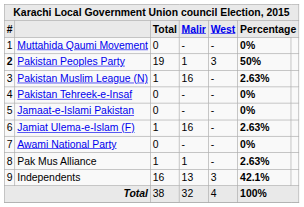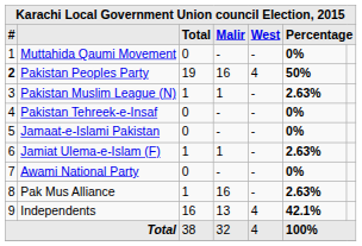Pakistan Peoples Party | Malir: 1 -> 16
Pakistan Peoples Party | West: 3 -> 4
Pakistan Muslim League (N) | Malir: 16 -> 1
Jamiat Ulema-e-Islam (F) | Malir: 16 -> 1
Pak Mus Alliance | Malir: 1 -> 16
Independents | West: 3 -> 4
